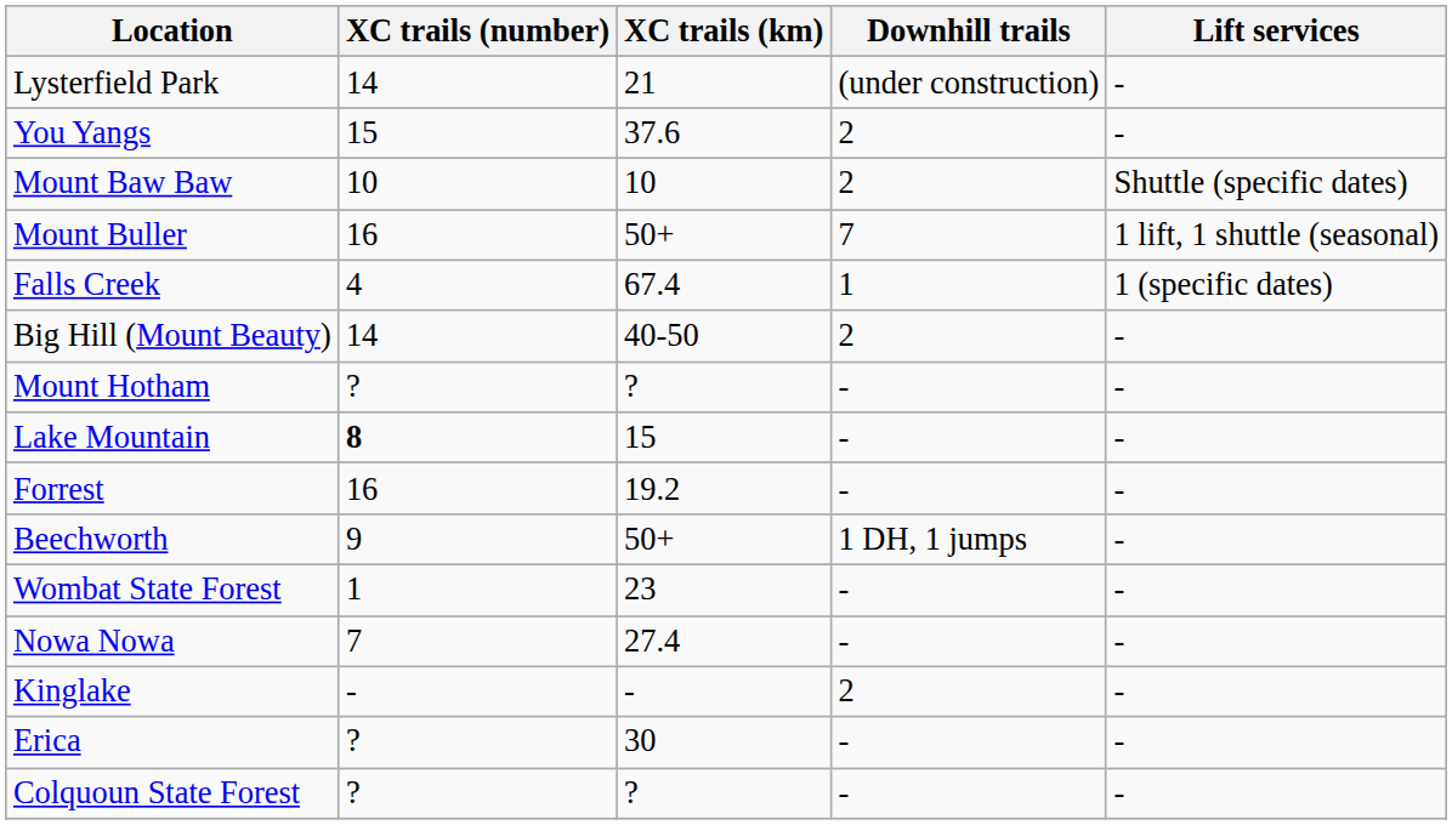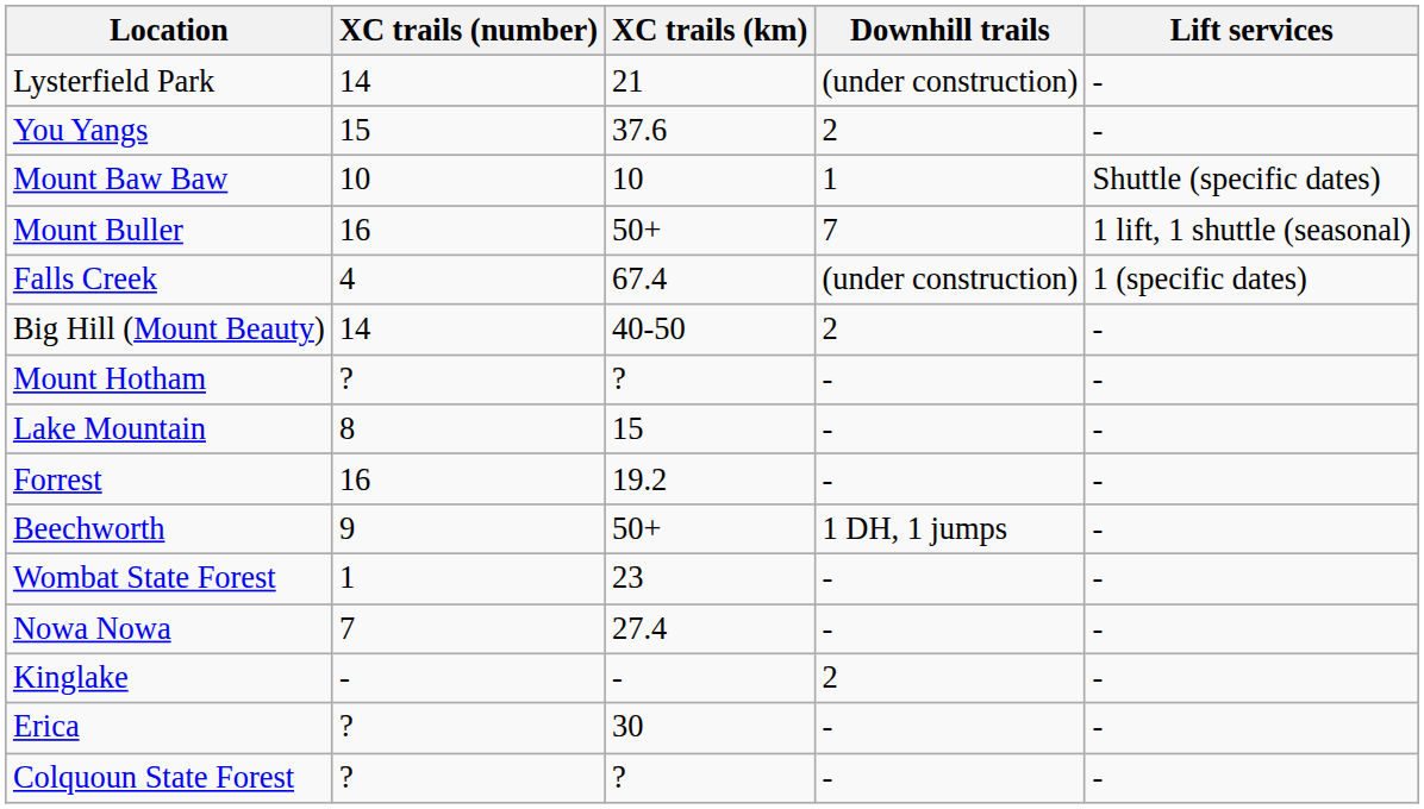Mount Baw Baw | Downhill trails: 2 -> 1
Falls Creek | Downhill trails: 1 -> (under construction)
Lake Mountain | XC trails (number): bold -> normal
